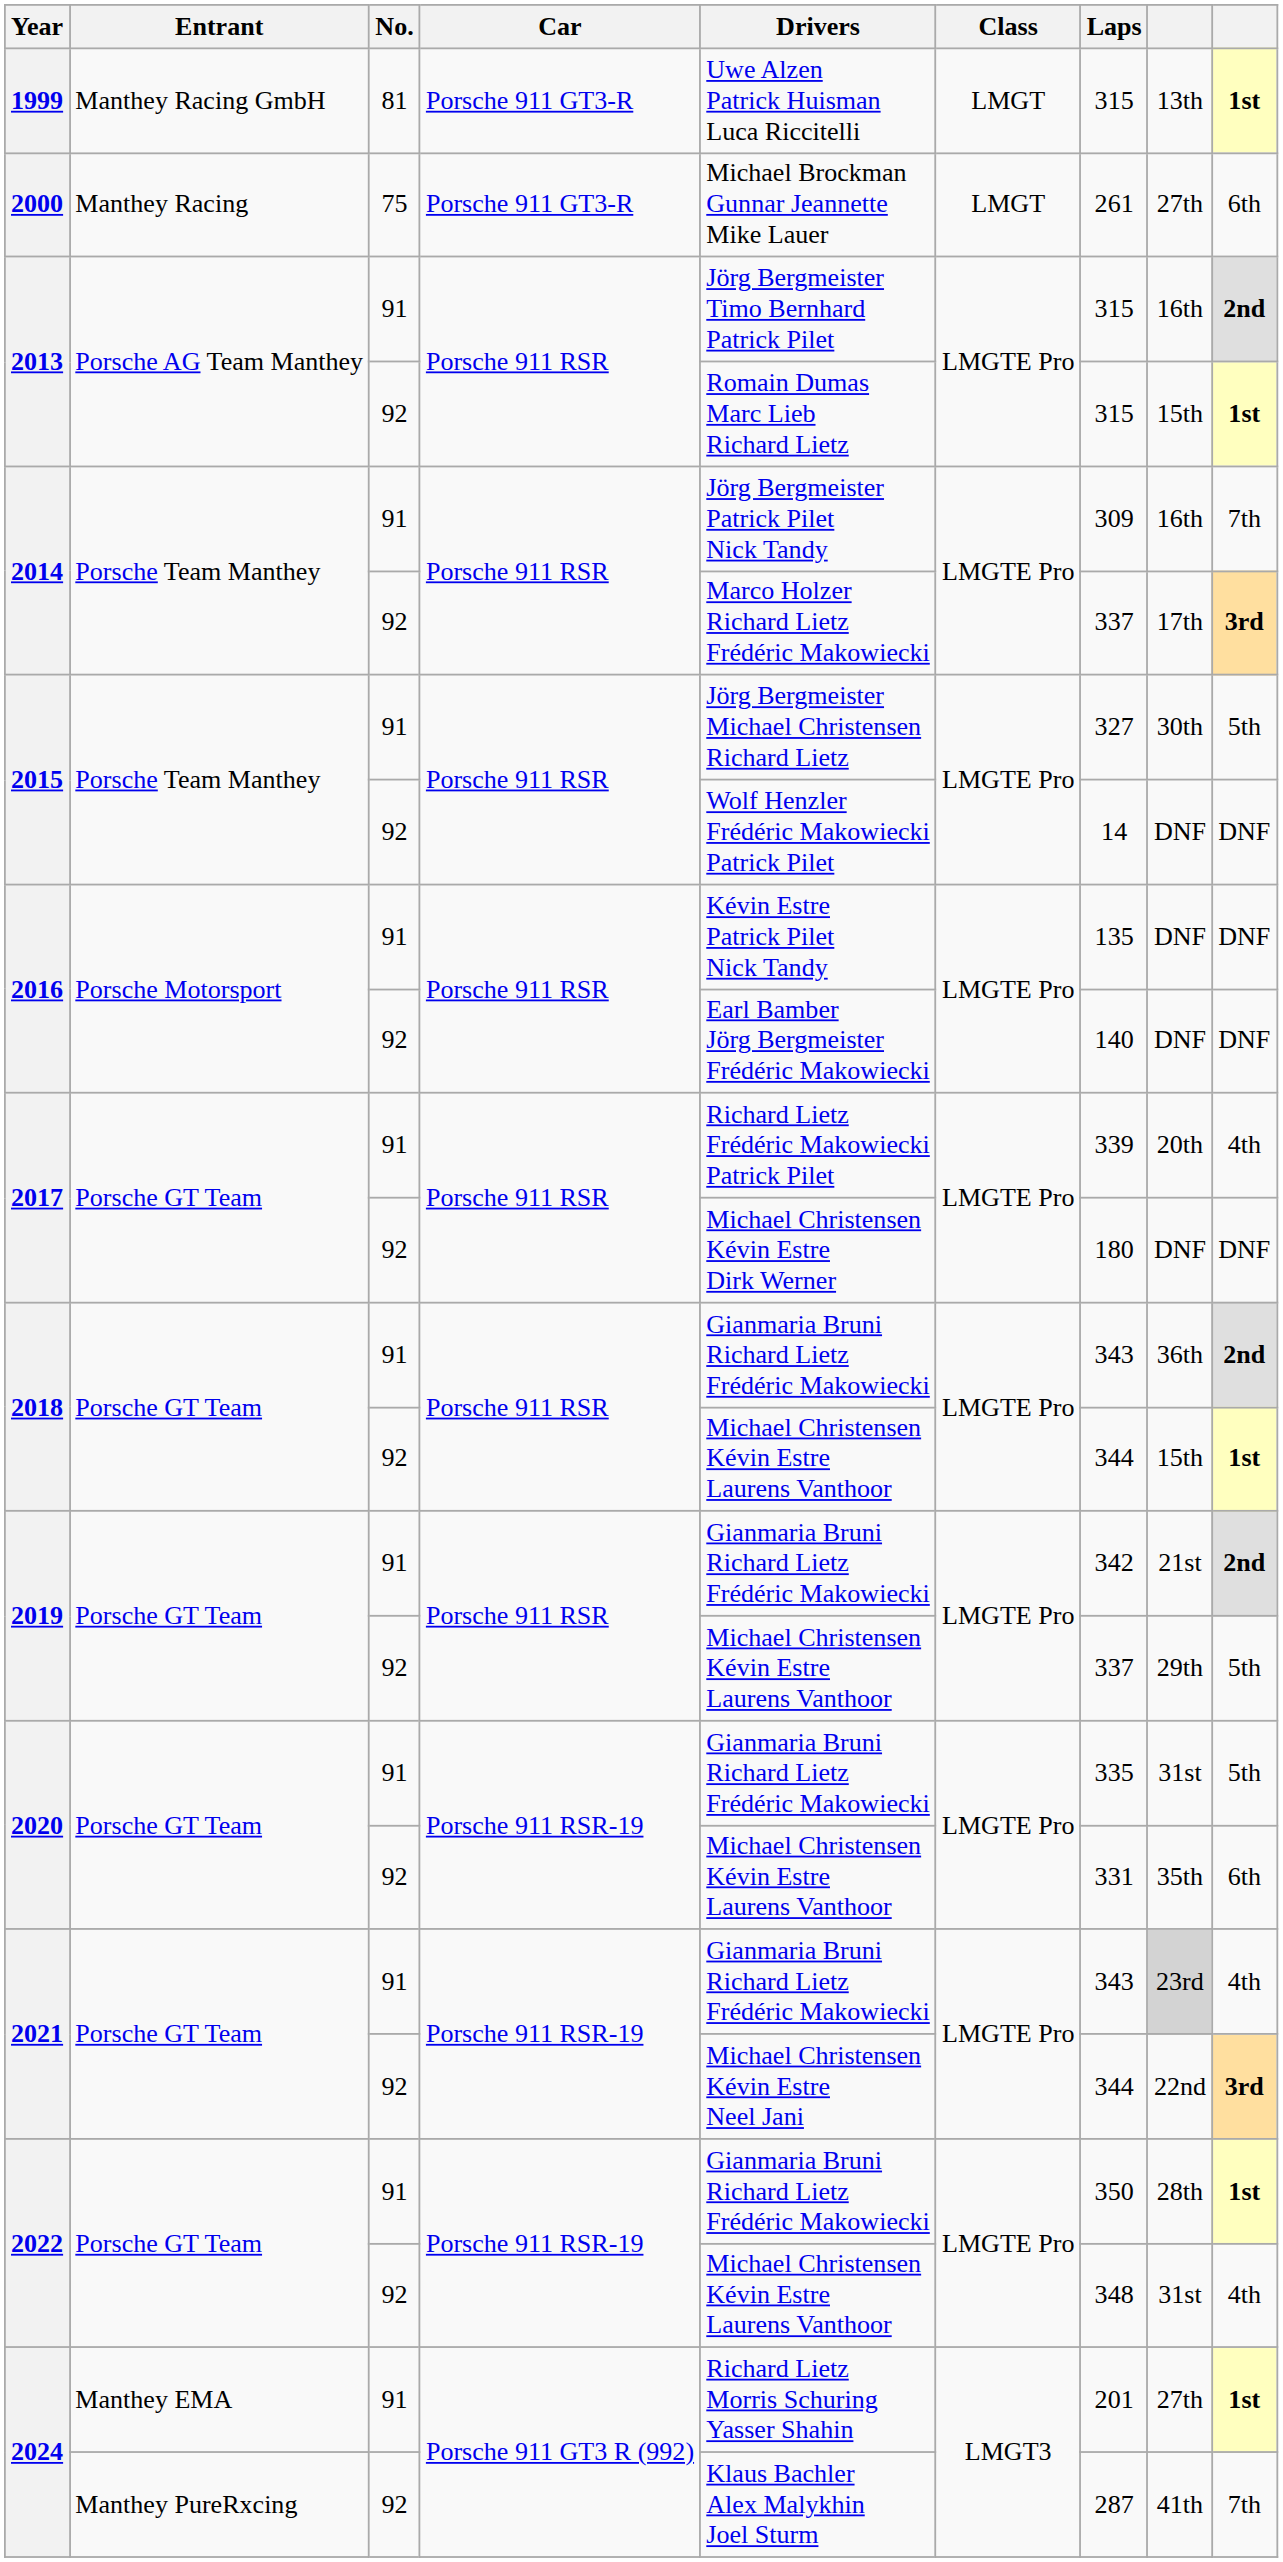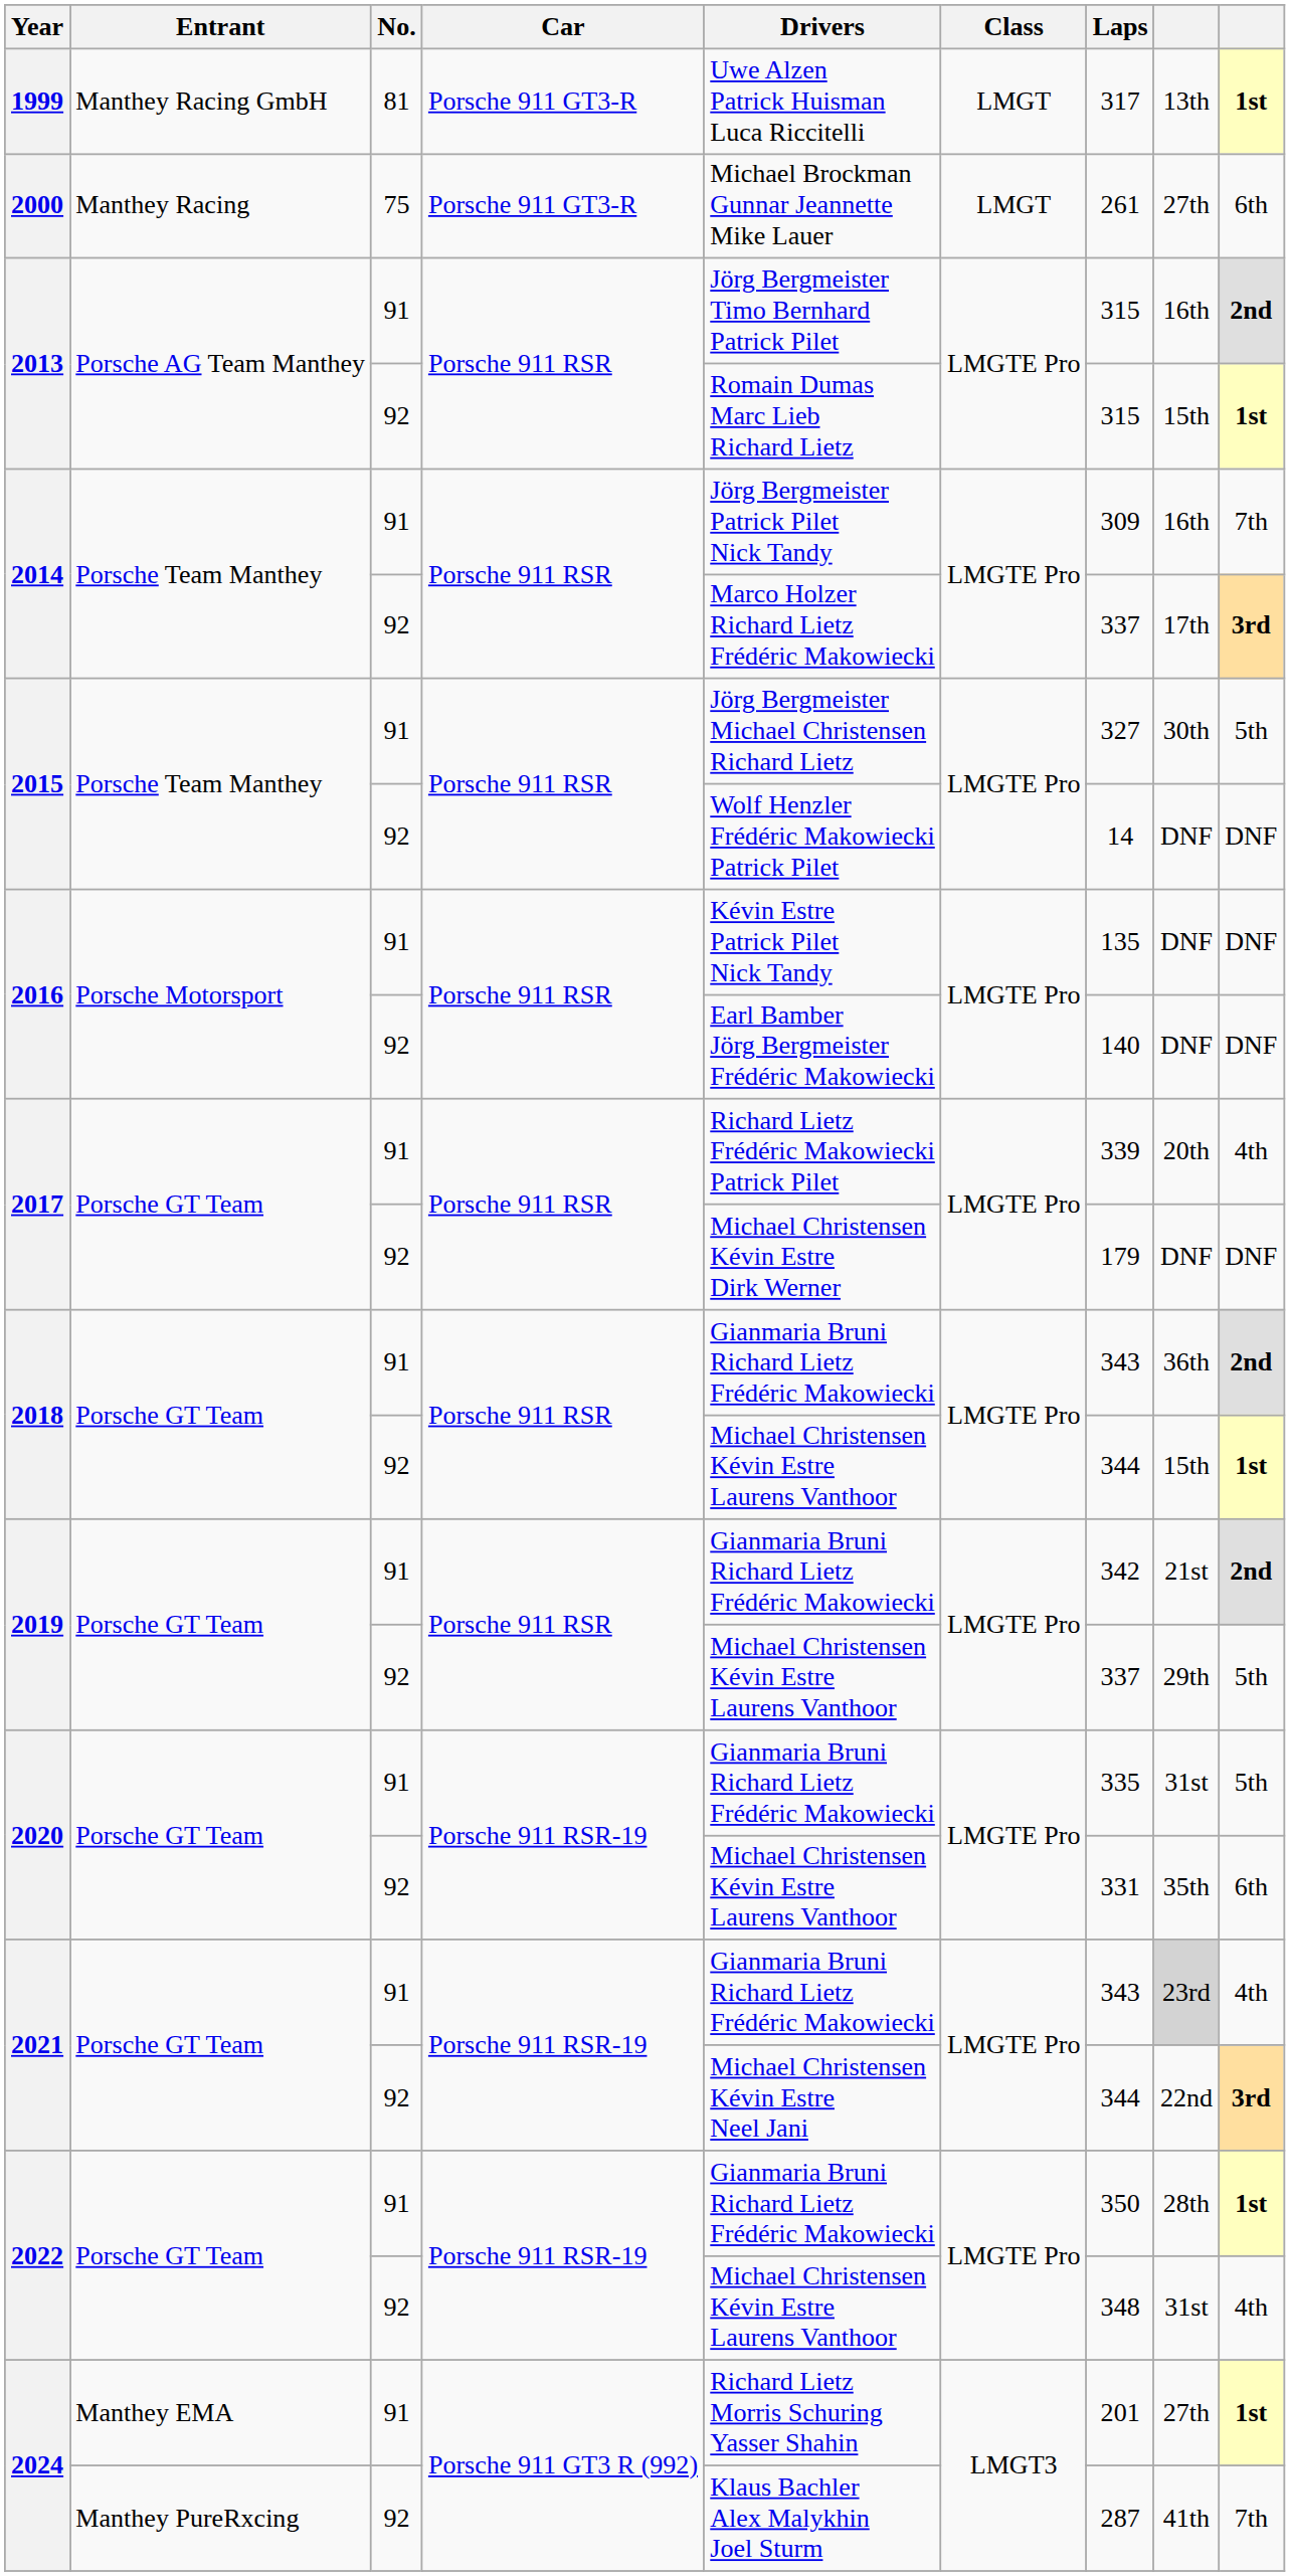1999 | Laps: 315 -> 317
2017 / 92 | Laps: 180 -> 179
